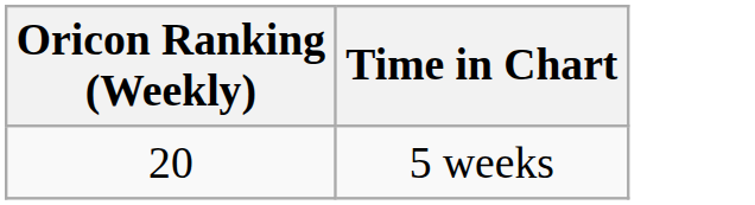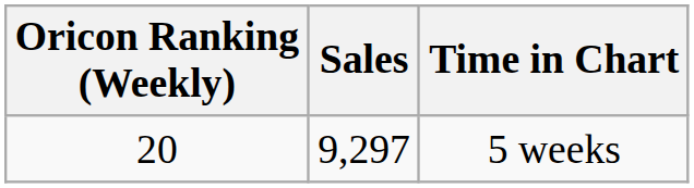+ column: Sales | 9,297
